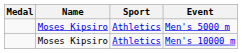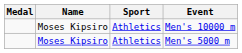rows swapped: Men's 5000 m <-> Men's 10000 m
